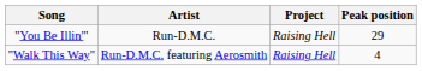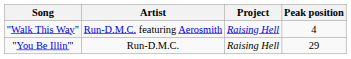rows swapped: "Walk This Way" <-> "You Be Illin'"
